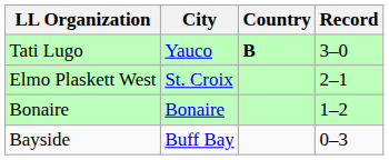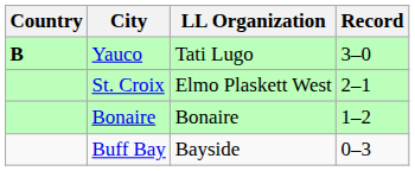columns swapped: Country <-> LL Organization
